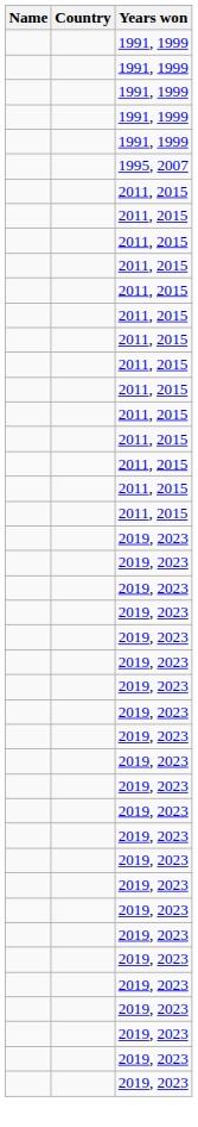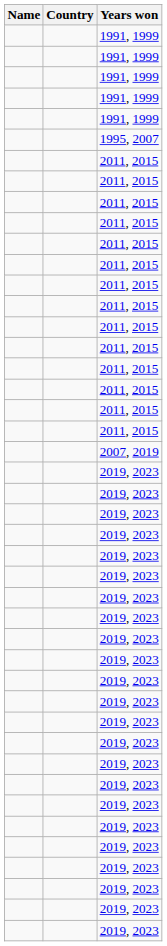+ row: 2007, 2019
